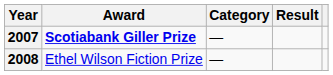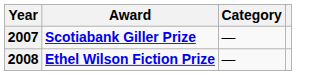- column: Result
2008 | Award: normal -> bold
